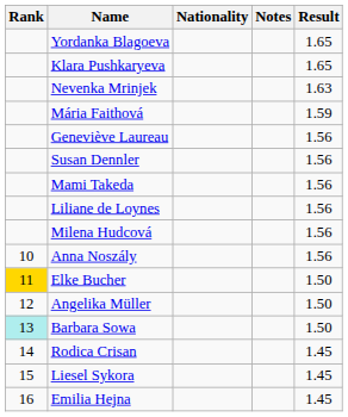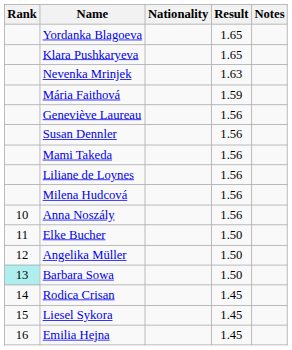columns swapped: Result <-> Notes
Elke Bucher | Rank: gold background -> no background
